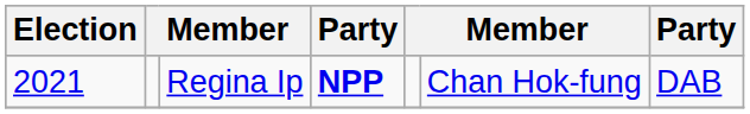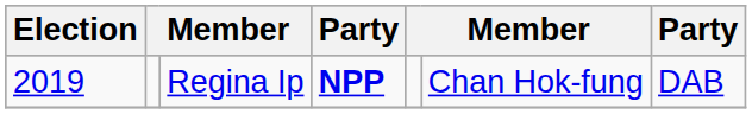Regina Ip | Election: 2021 -> 2019
